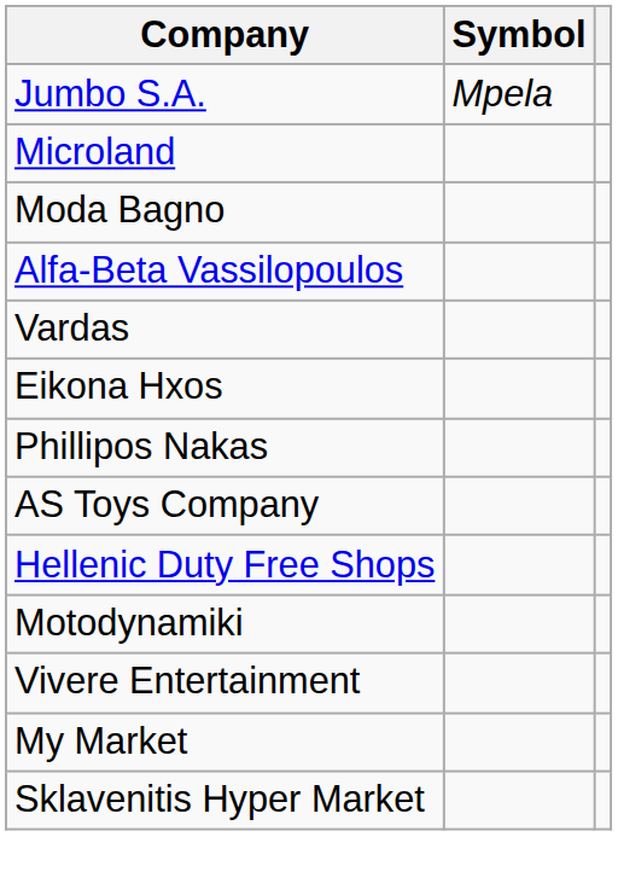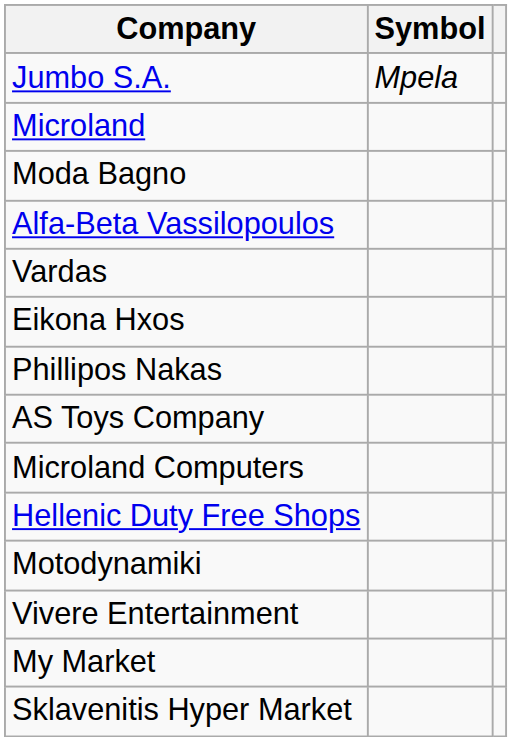+ row: Microland Computers
